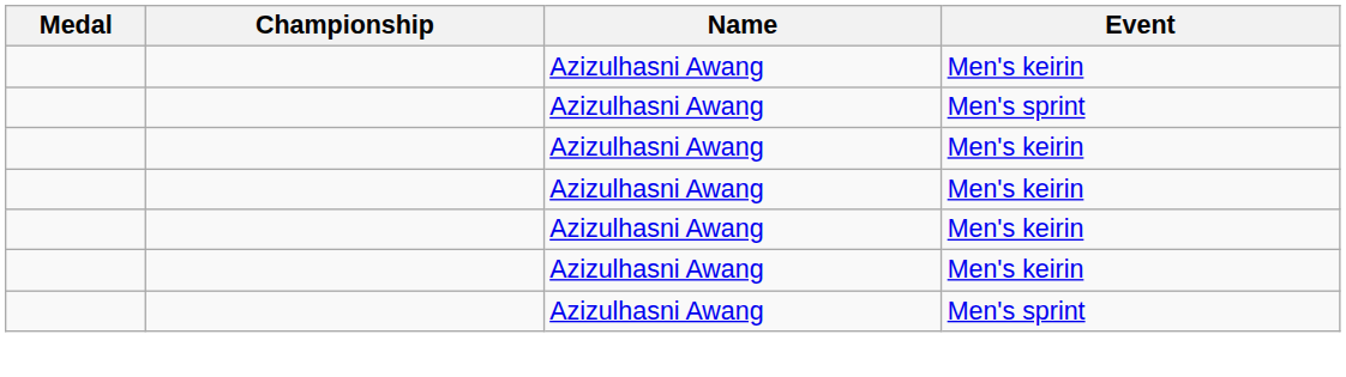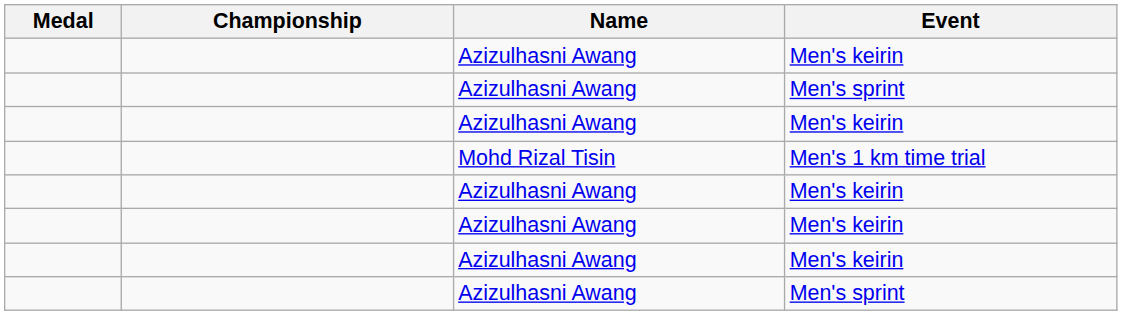+ row: Mohd Rizal Tisin | Men's 1 km time trial
